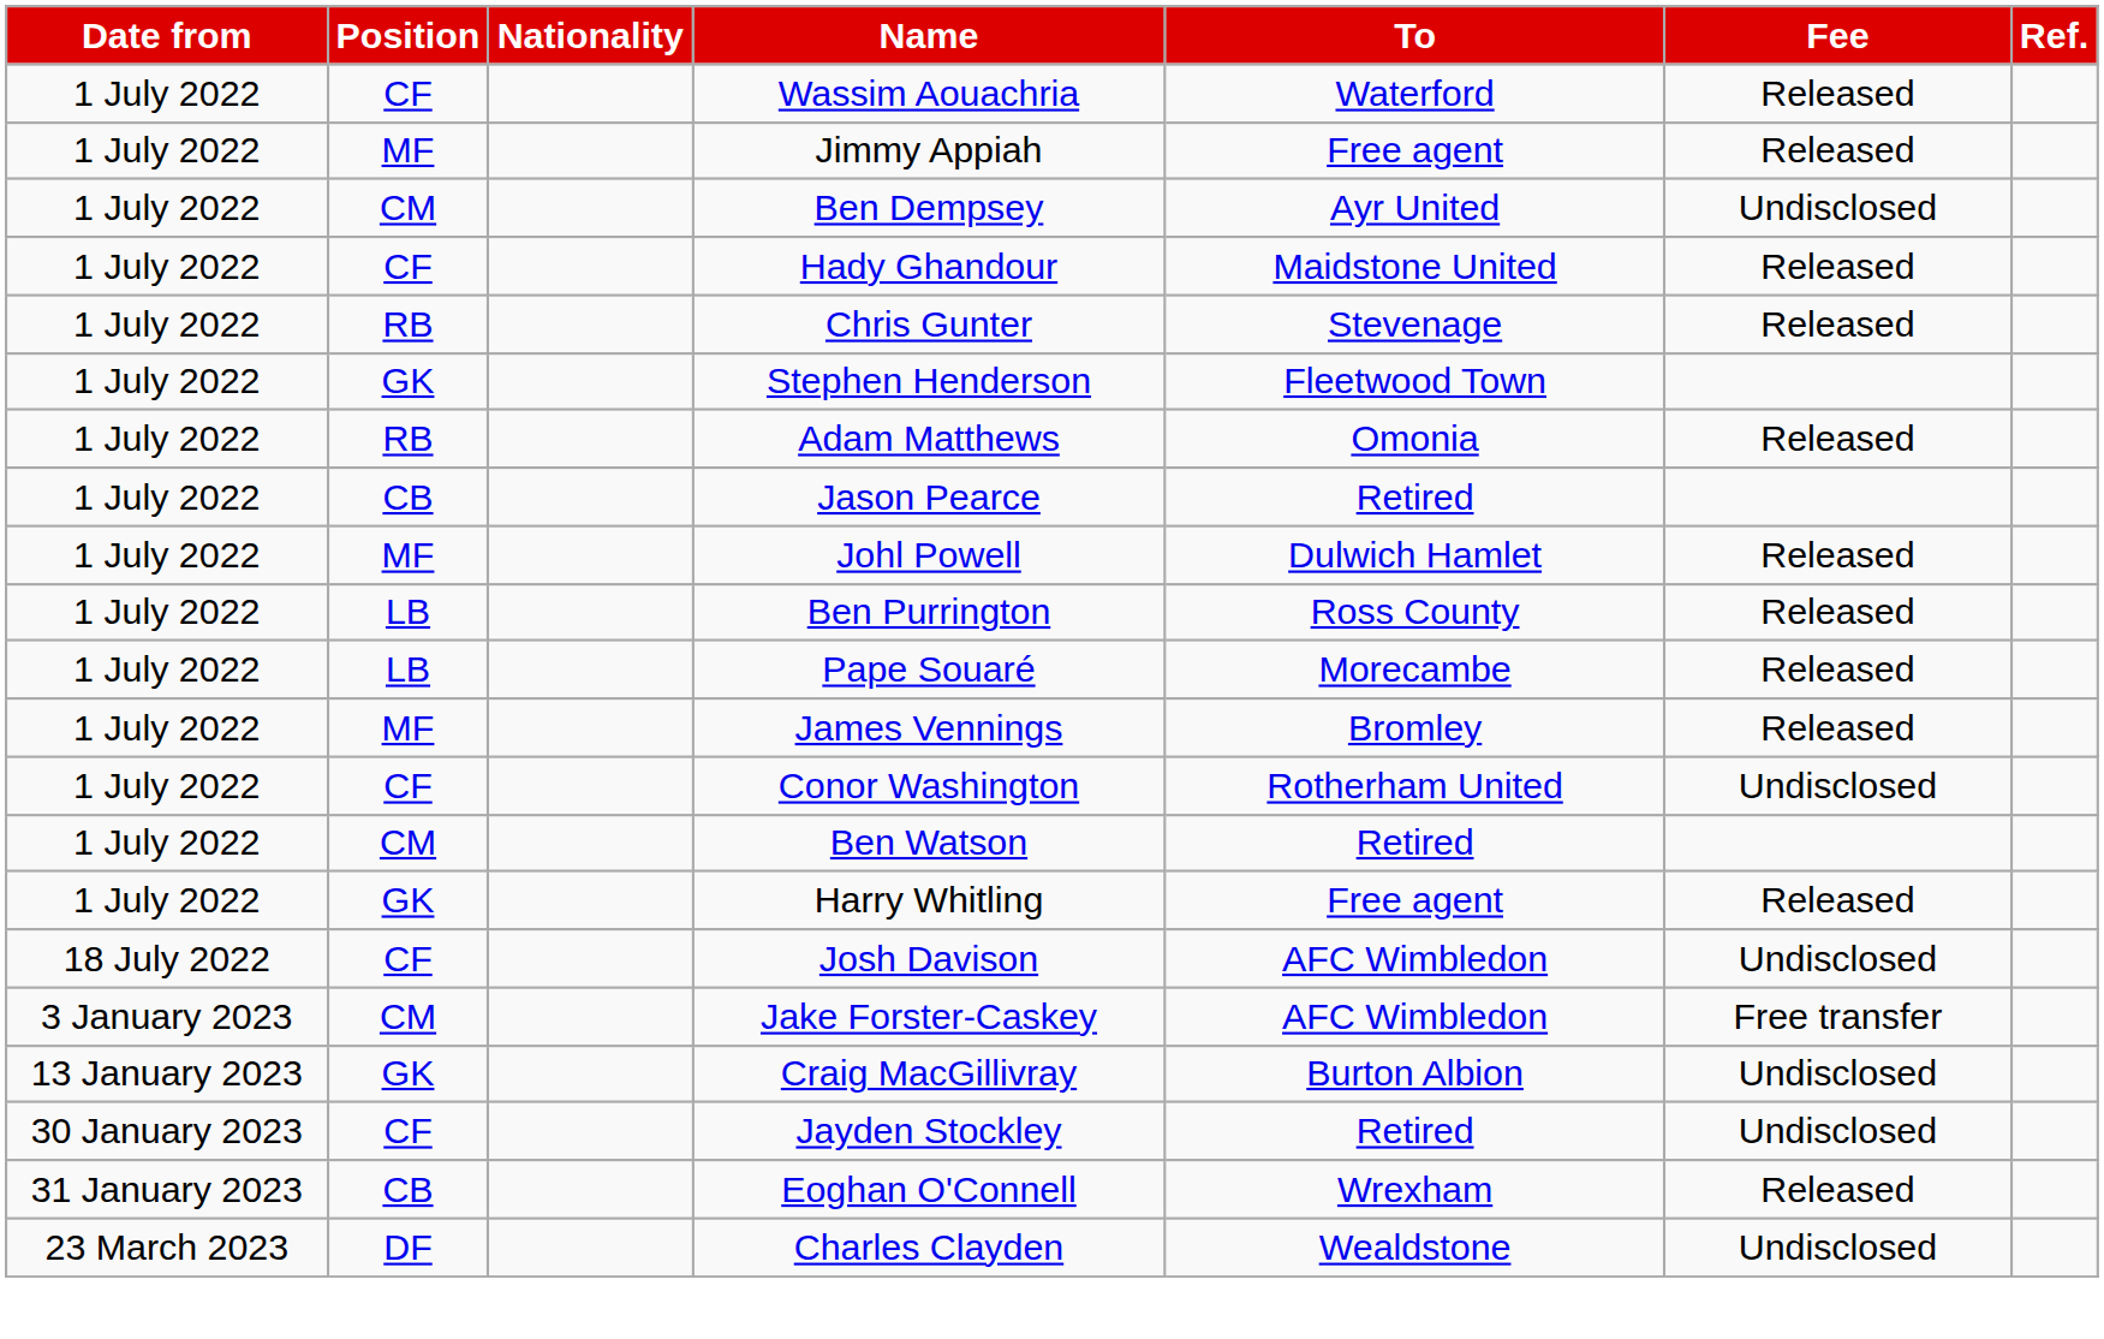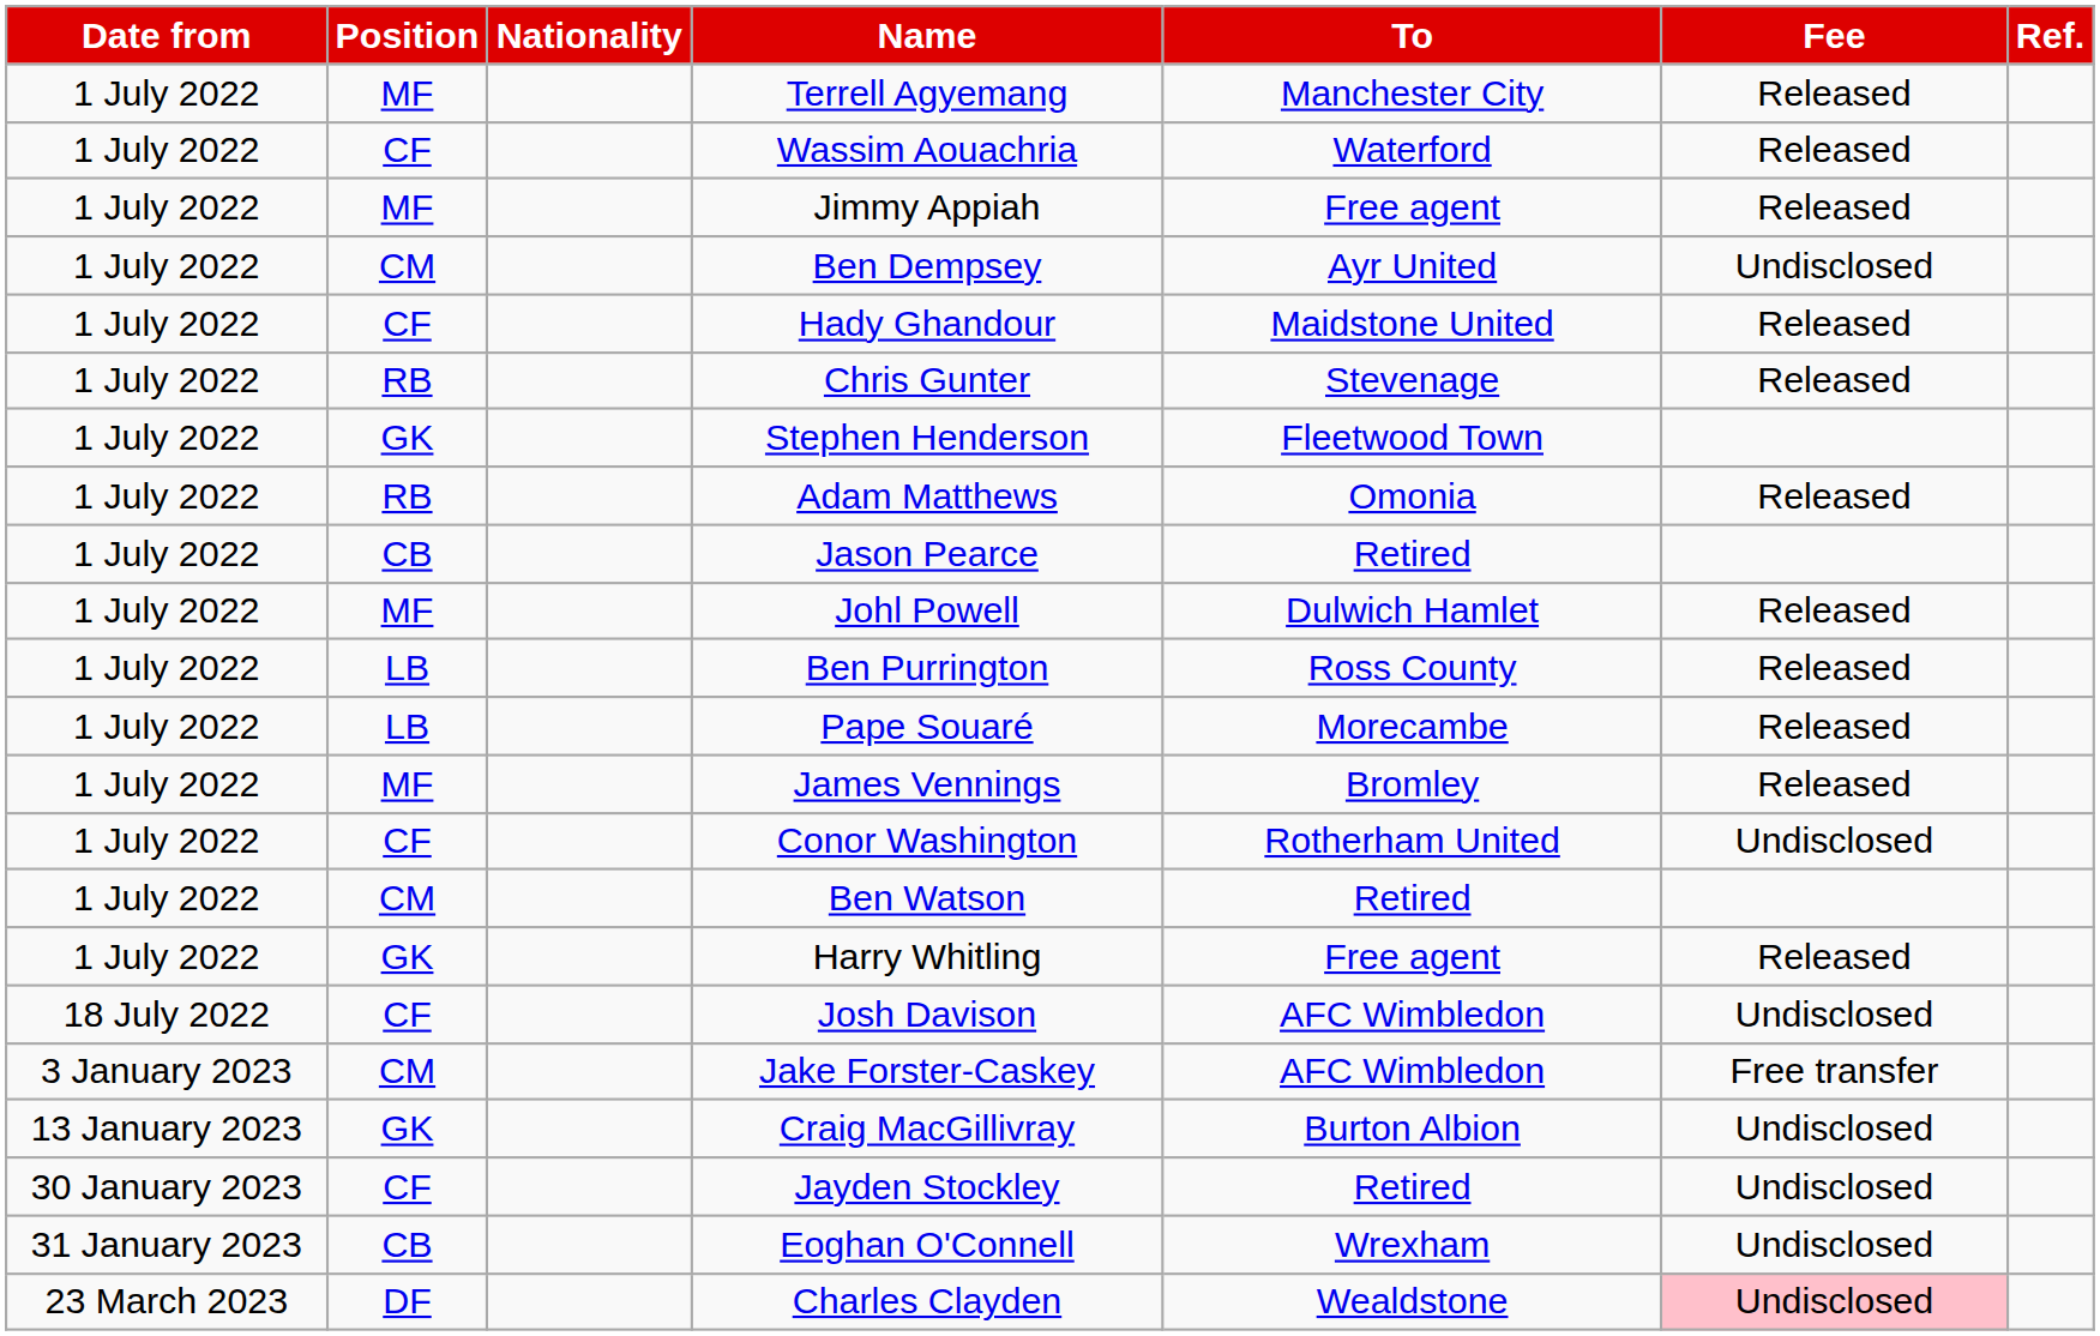+ row: 1 July 2022 | MF | Terrell Agyemang | Manchester City | Released
Eoghan O'Connell | Fee: Released -> Undisclosed
Charles Clayden | Fee: no background -> pink background
